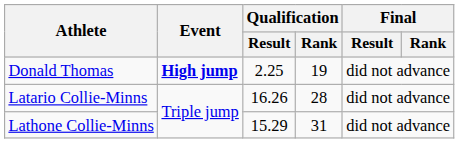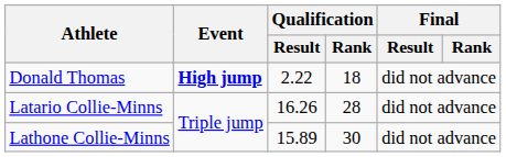Donald Thomas | Qualification / Result: 2.25 -> 2.22
Donald Thomas | Qualification / Rank: 19 -> 18
Lathone Collie-Minns | Qualification / Result: 15.29 -> 15.89
Lathone Collie-Minns | Qualification / Rank: 31 -> 30
